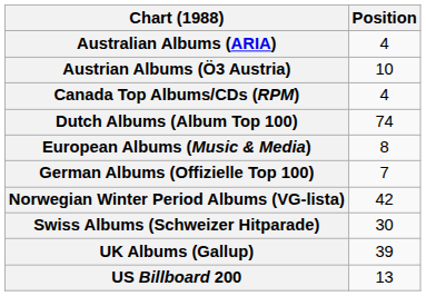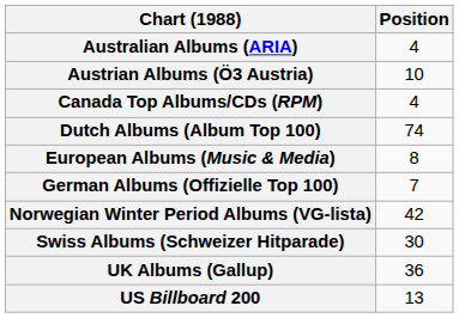UK Albums (Gallup) | Position: 39 -> 36
